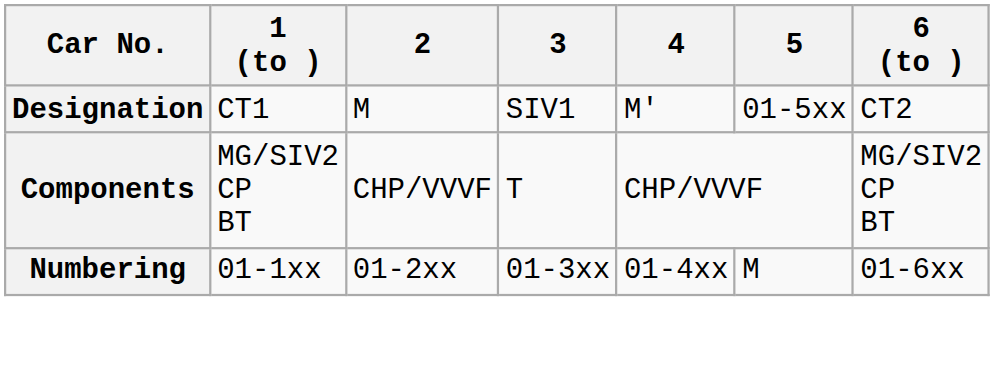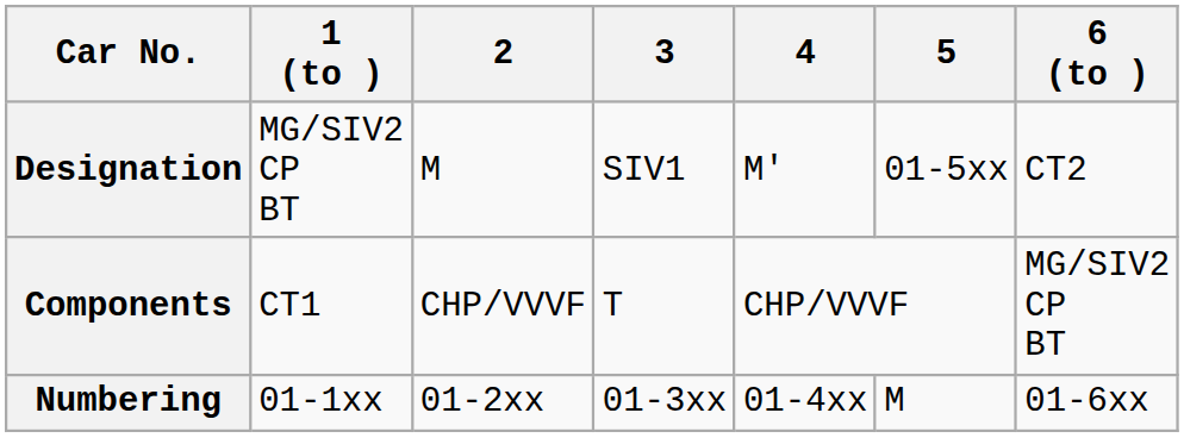Designation | 1 (to ): CT1 -> MG/SIV2 CP BT
Components | 1 (to ): MG/SIV2 CP BT -> CT1
